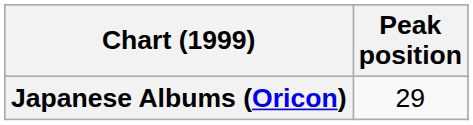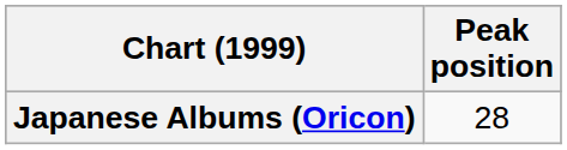Japanese Albums (Oricon) | Peak position: 29 -> 28
